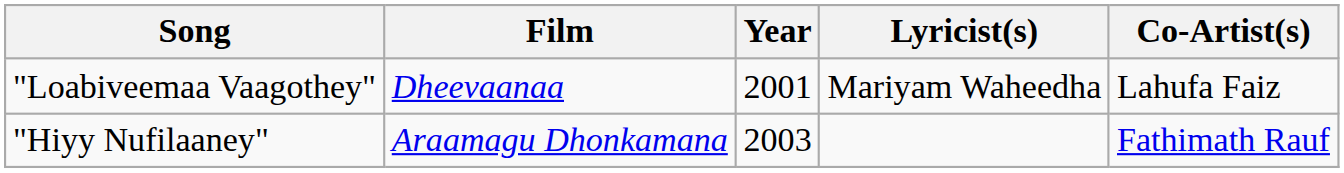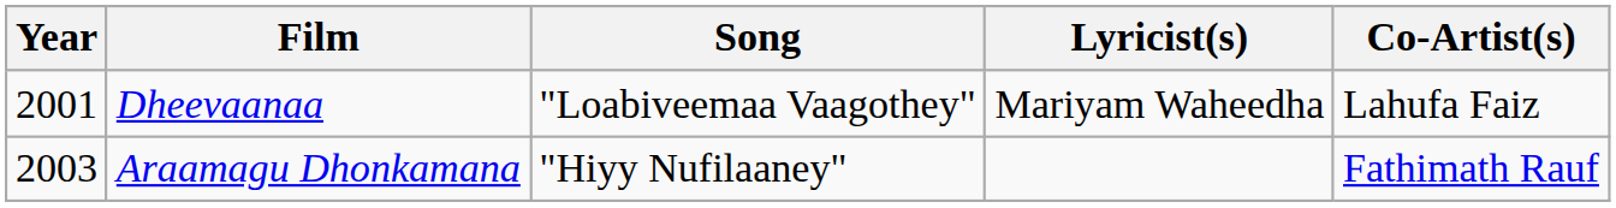columns swapped: Year <-> Song
